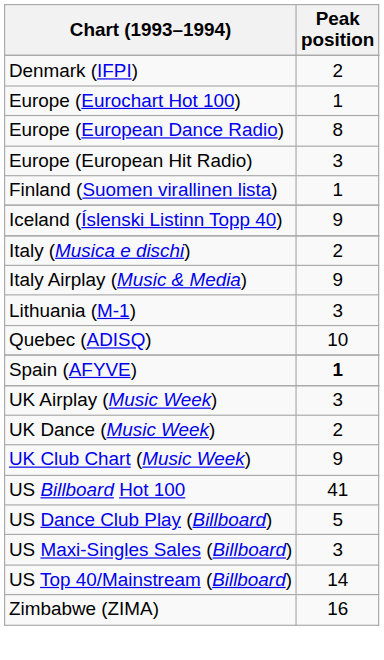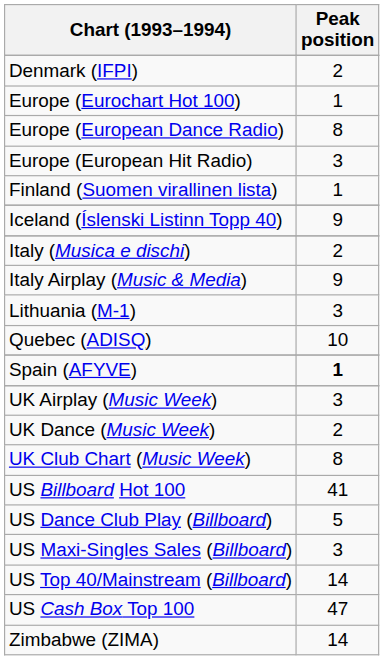UK Club Chart (Music Week) | Peak position: 9 -> 8
+ row: US Cash Box Top 100 | 47
Zimbabwe (ZIMA) | Peak position: 16 -> 14
